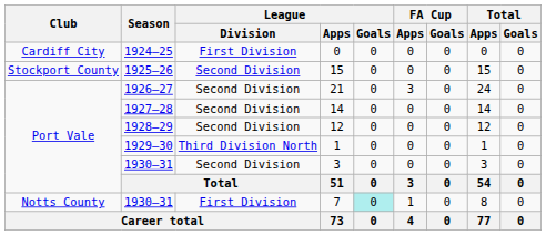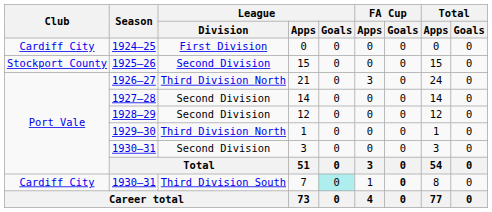21 | League / Division: Second Division -> Third Division North
7 | Club: Notts County -> Cardiff City
7 | League / Division: First Division -> Third Division South
7 | FA Cup / Goals: normal -> bold
